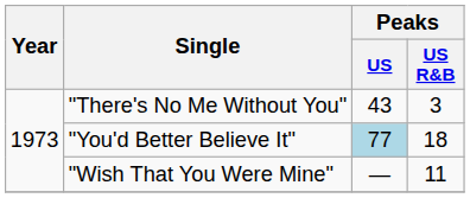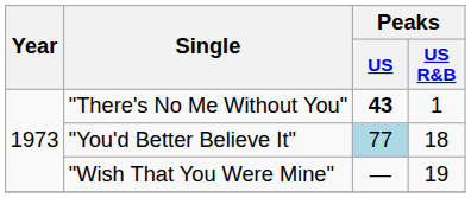"There's No Me Without You" | Peaks / US: normal -> bold
"There's No Me Without You" | Peaks / US R&B: 3 -> 1
"Wish That You Were Mine" | Peaks / US R&B: 11 -> 19
